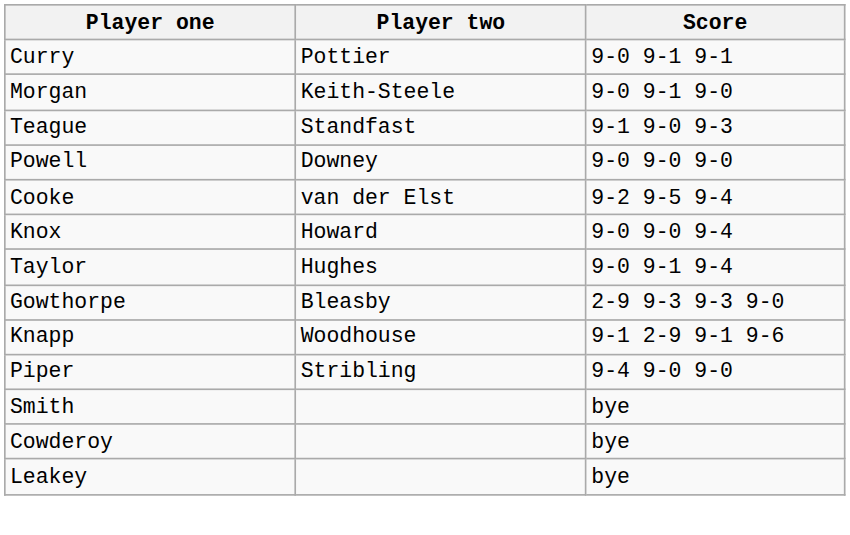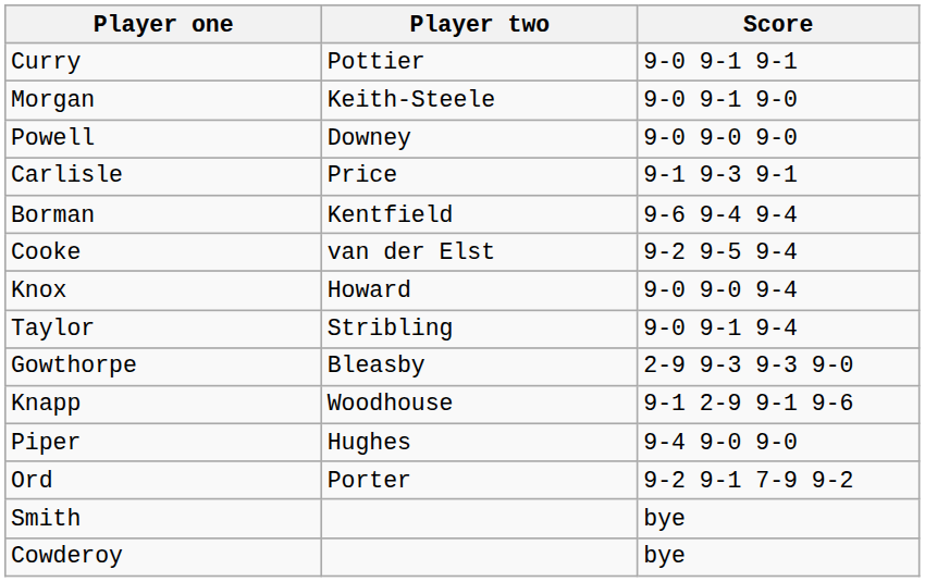- row: Teague | Standfast | 9-1 9-0 9-3
+ row: Carlisle | Price | 9-1 9-3 9-1
+ row: Borman | Kentfield | 9-6 9-4 9-4
Taylor | Player two: Hughes -> Stribling
Piper | Player two: Stribling -> Hughes
+ row: Ord | Porter | 9-2 9-1 7-9 9-2
- row: Leakey | bye
